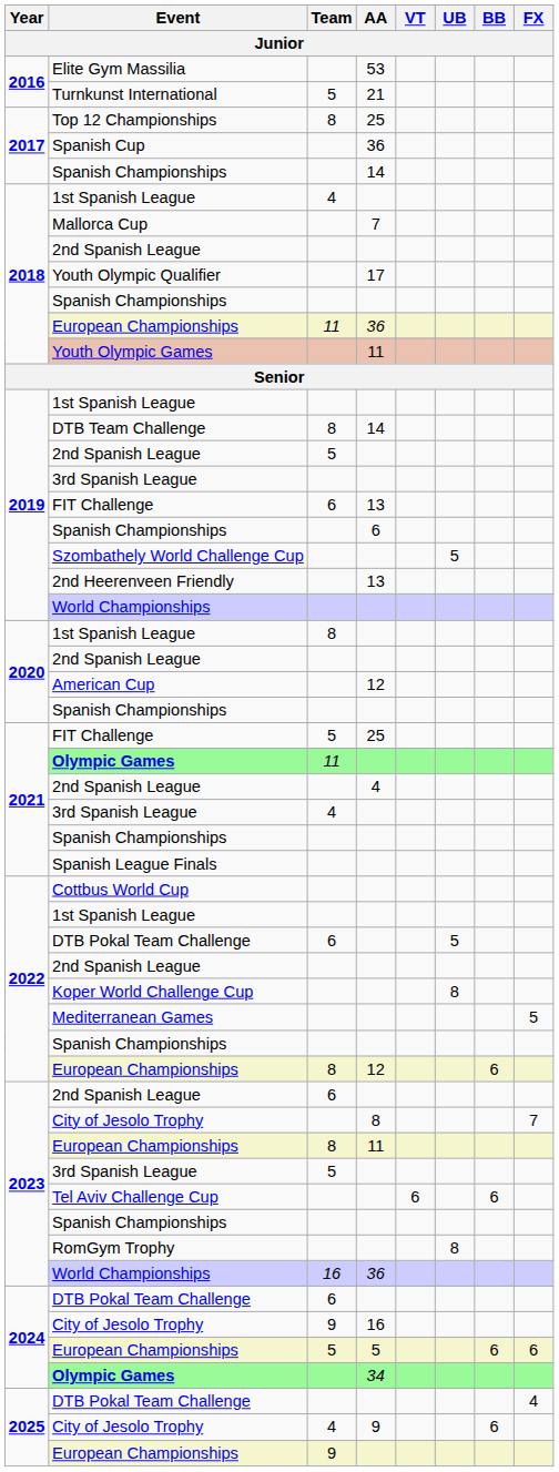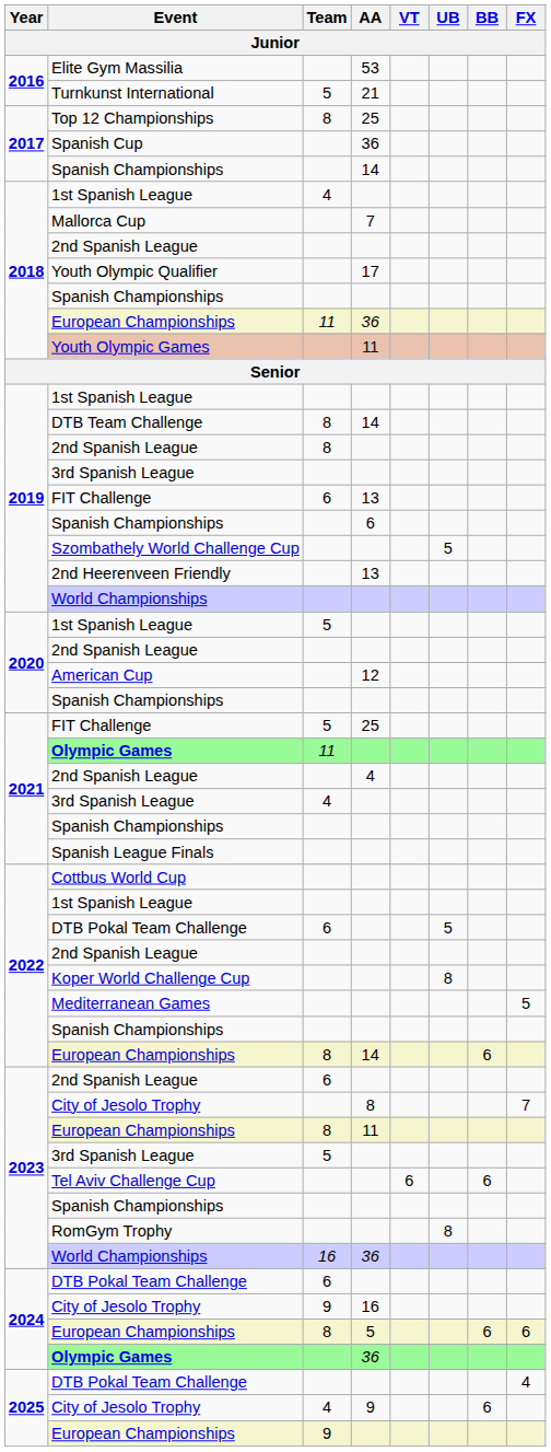2019 / 2nd Spanish League | Team: 5 -> 8
2020 / 1st Spanish League | Team: 8 -> 5
2022 / European Championships | AA: 12 -> 14
2024 / European Championships | Team: 5 -> 8
2024 / Olympic Games | AA: 34 -> 36
